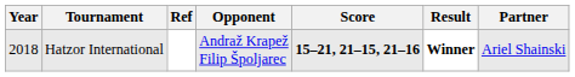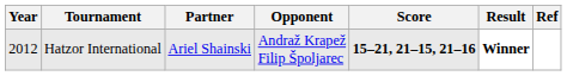columns swapped: Partner <-> Ref
Hatzor International | Year: 2018 -> 2012
